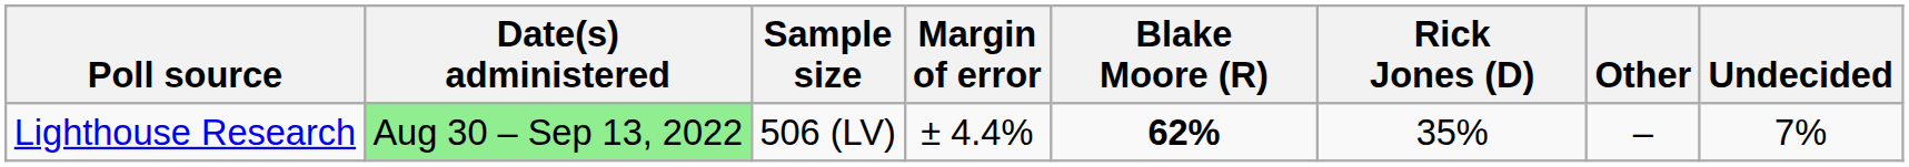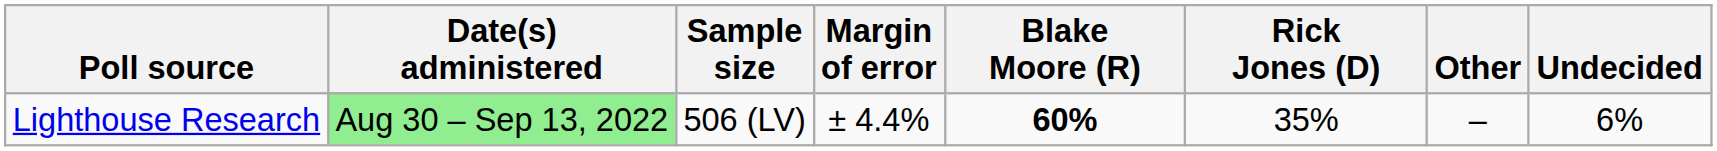Lighthouse Research | Blake Moore (R): 62% -> 60%
Lighthouse Research | Undecided: 7% -> 6%
